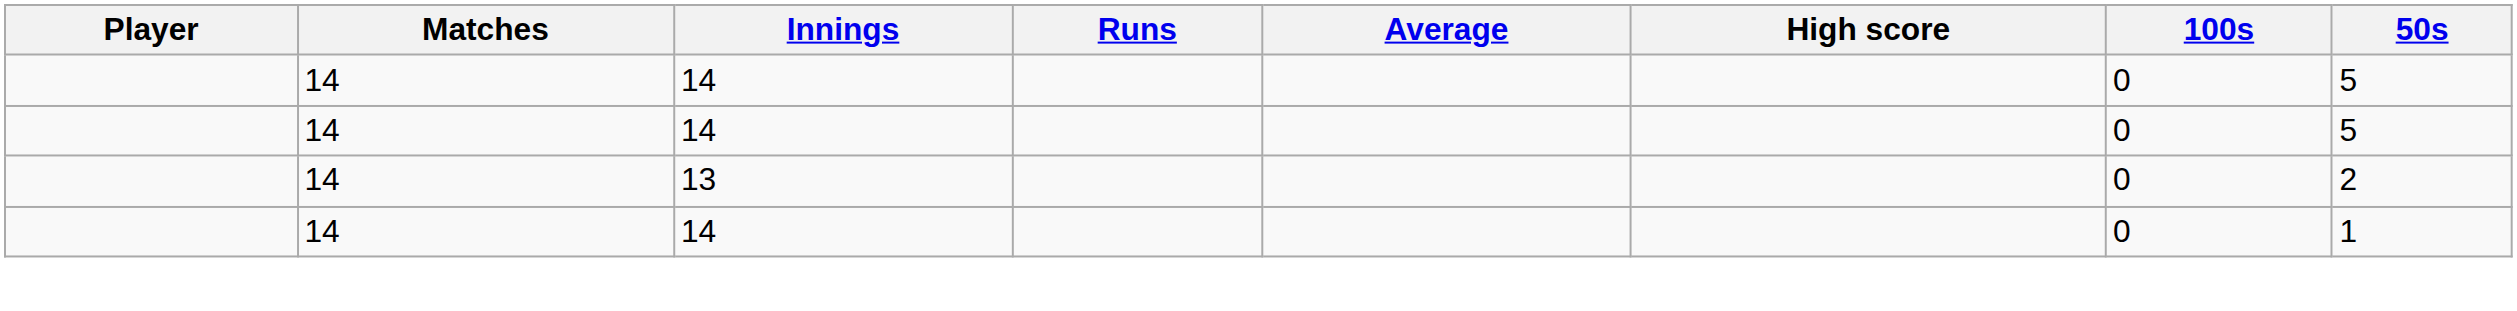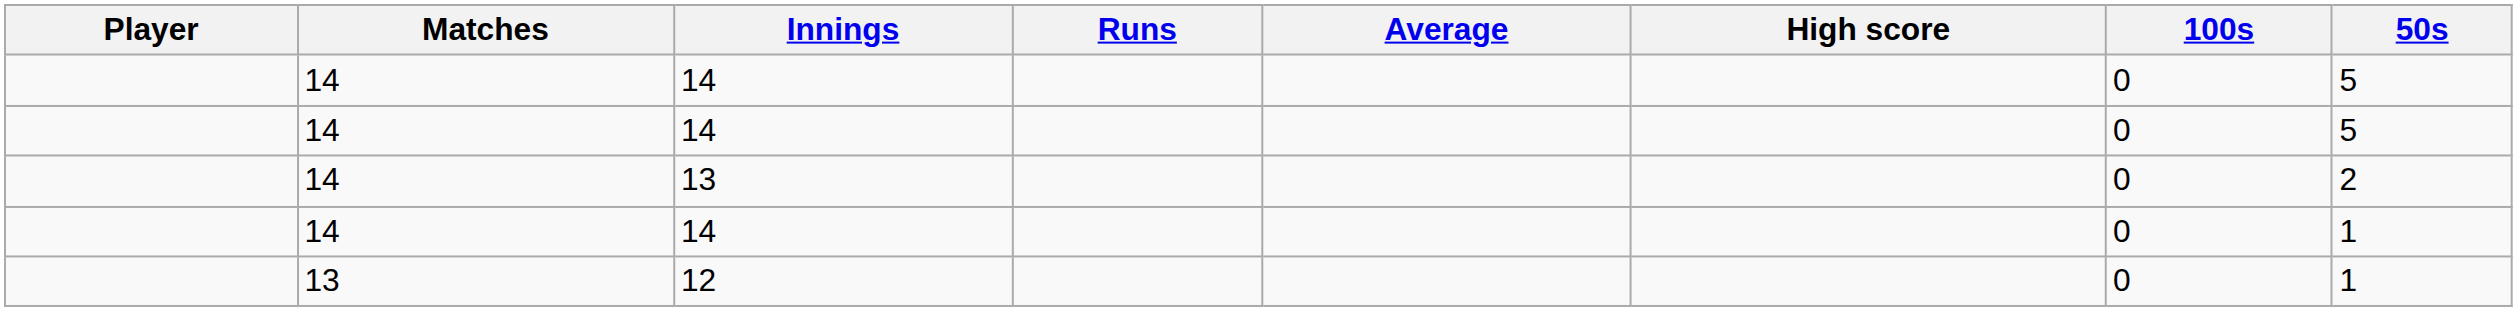+ row: 13 | 12 | 0 | 1
